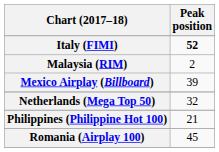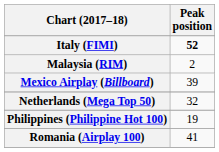Philippines (Philippine Hot 100) | Peak position: 21 -> 19
Romania (Airplay 100) | Peak position: 45 -> 41
